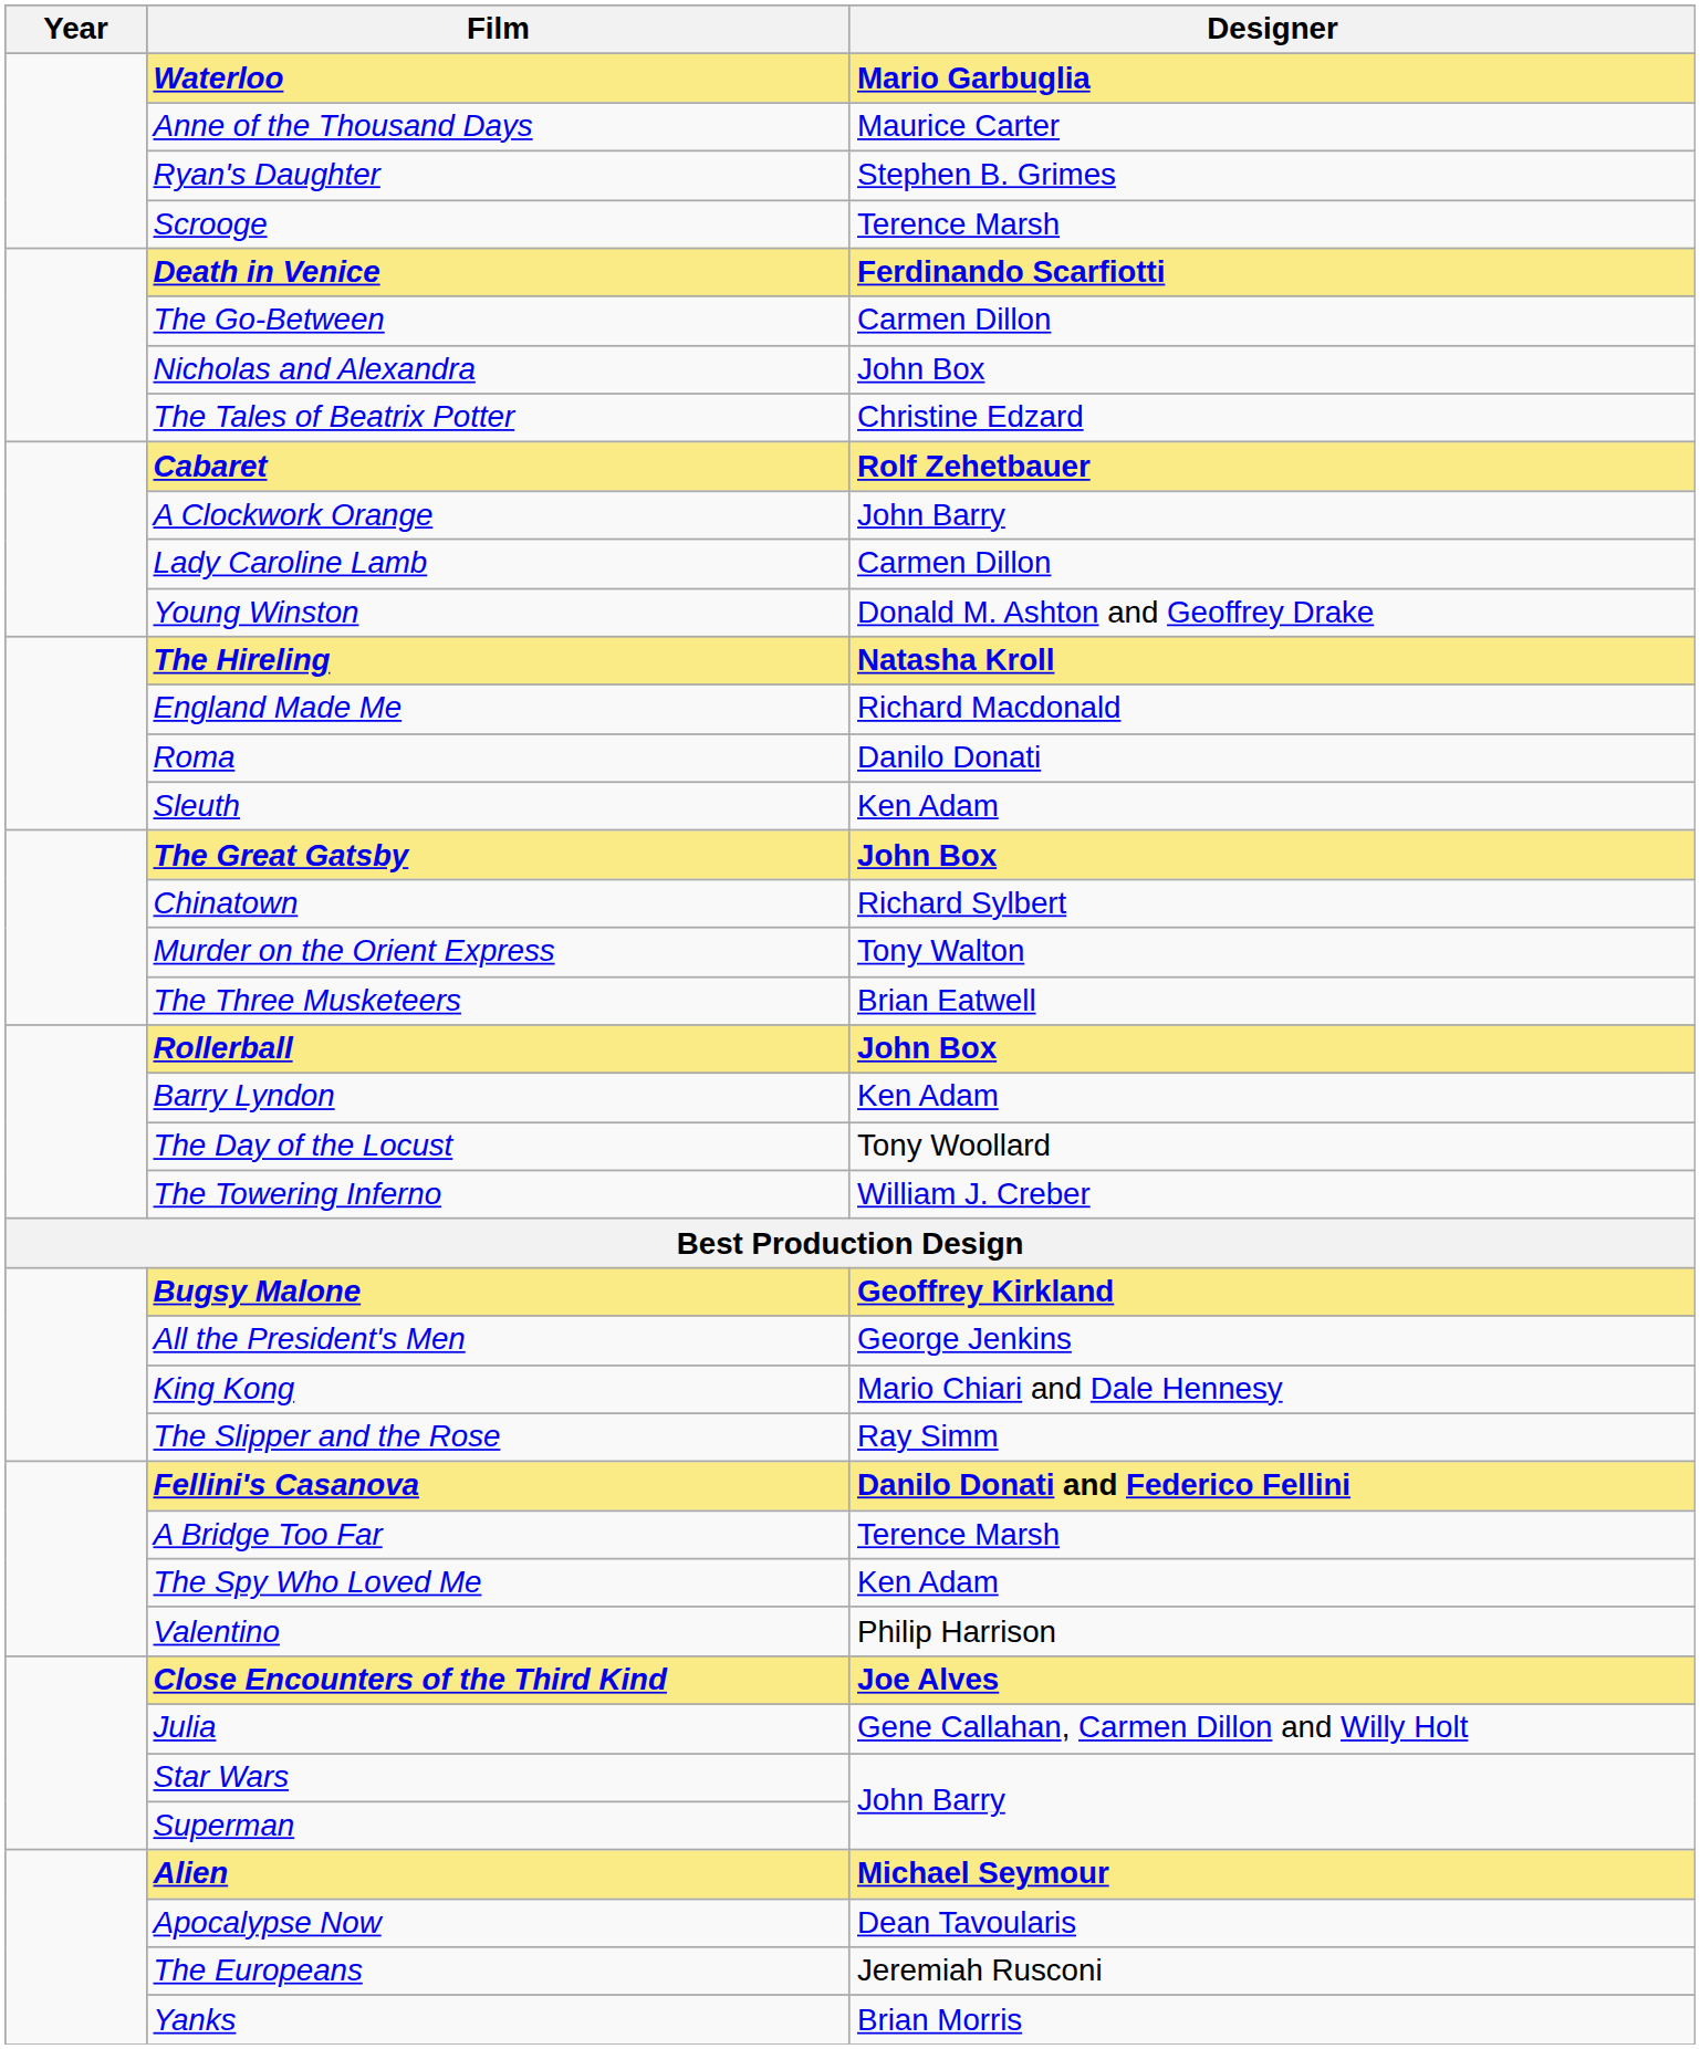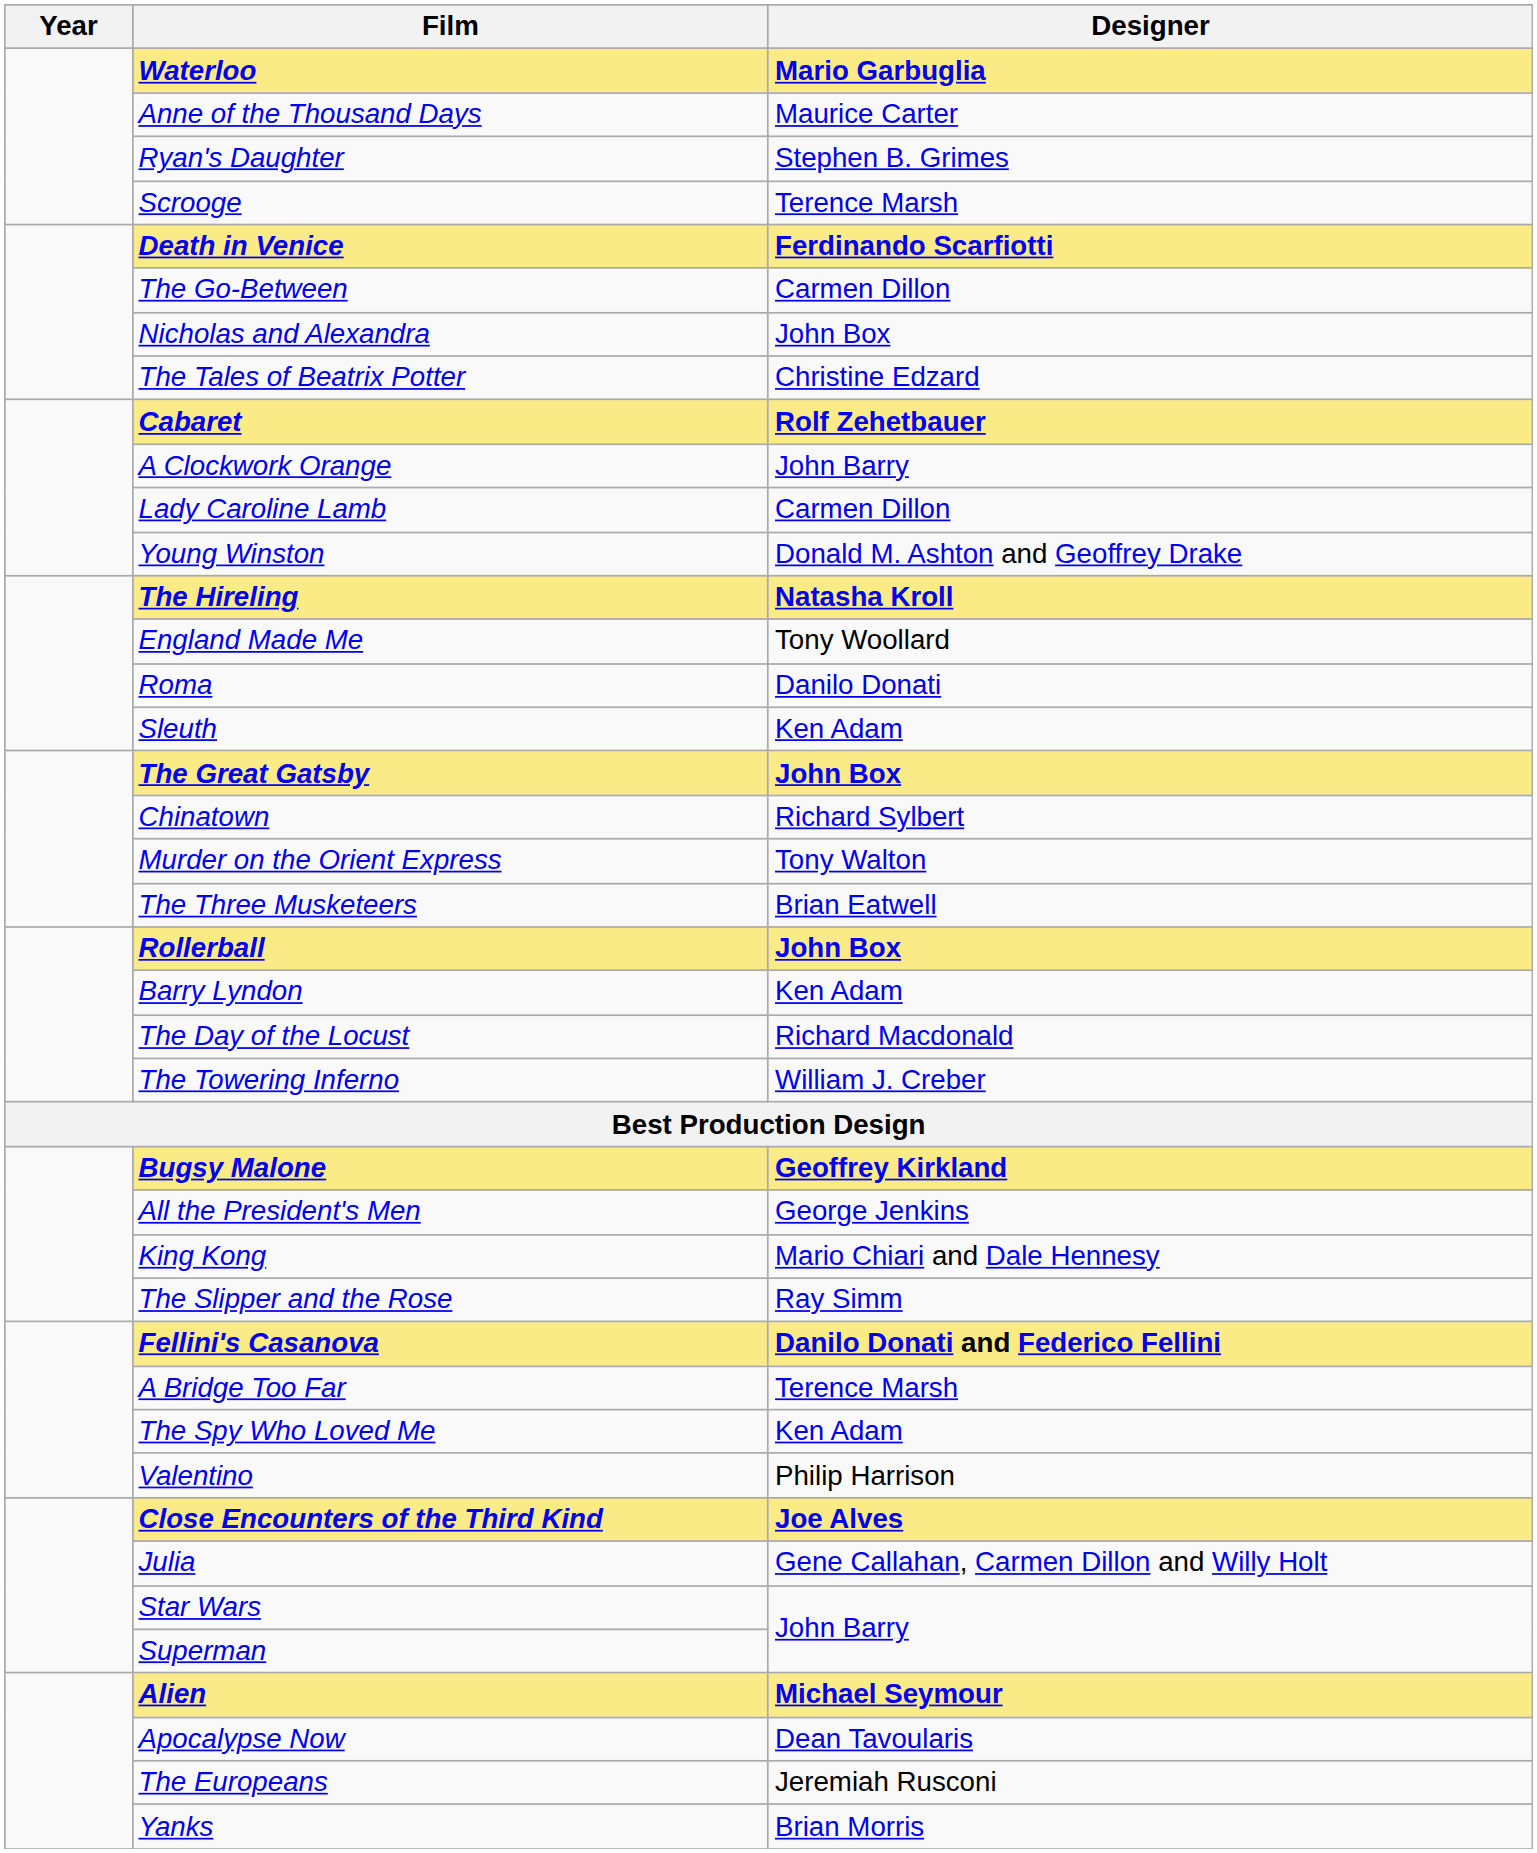England Made Me | Designer: Richard Macdonald -> Tony Woollard
The Day of the Locust | Designer: Tony Woollard -> Richard Macdonald
